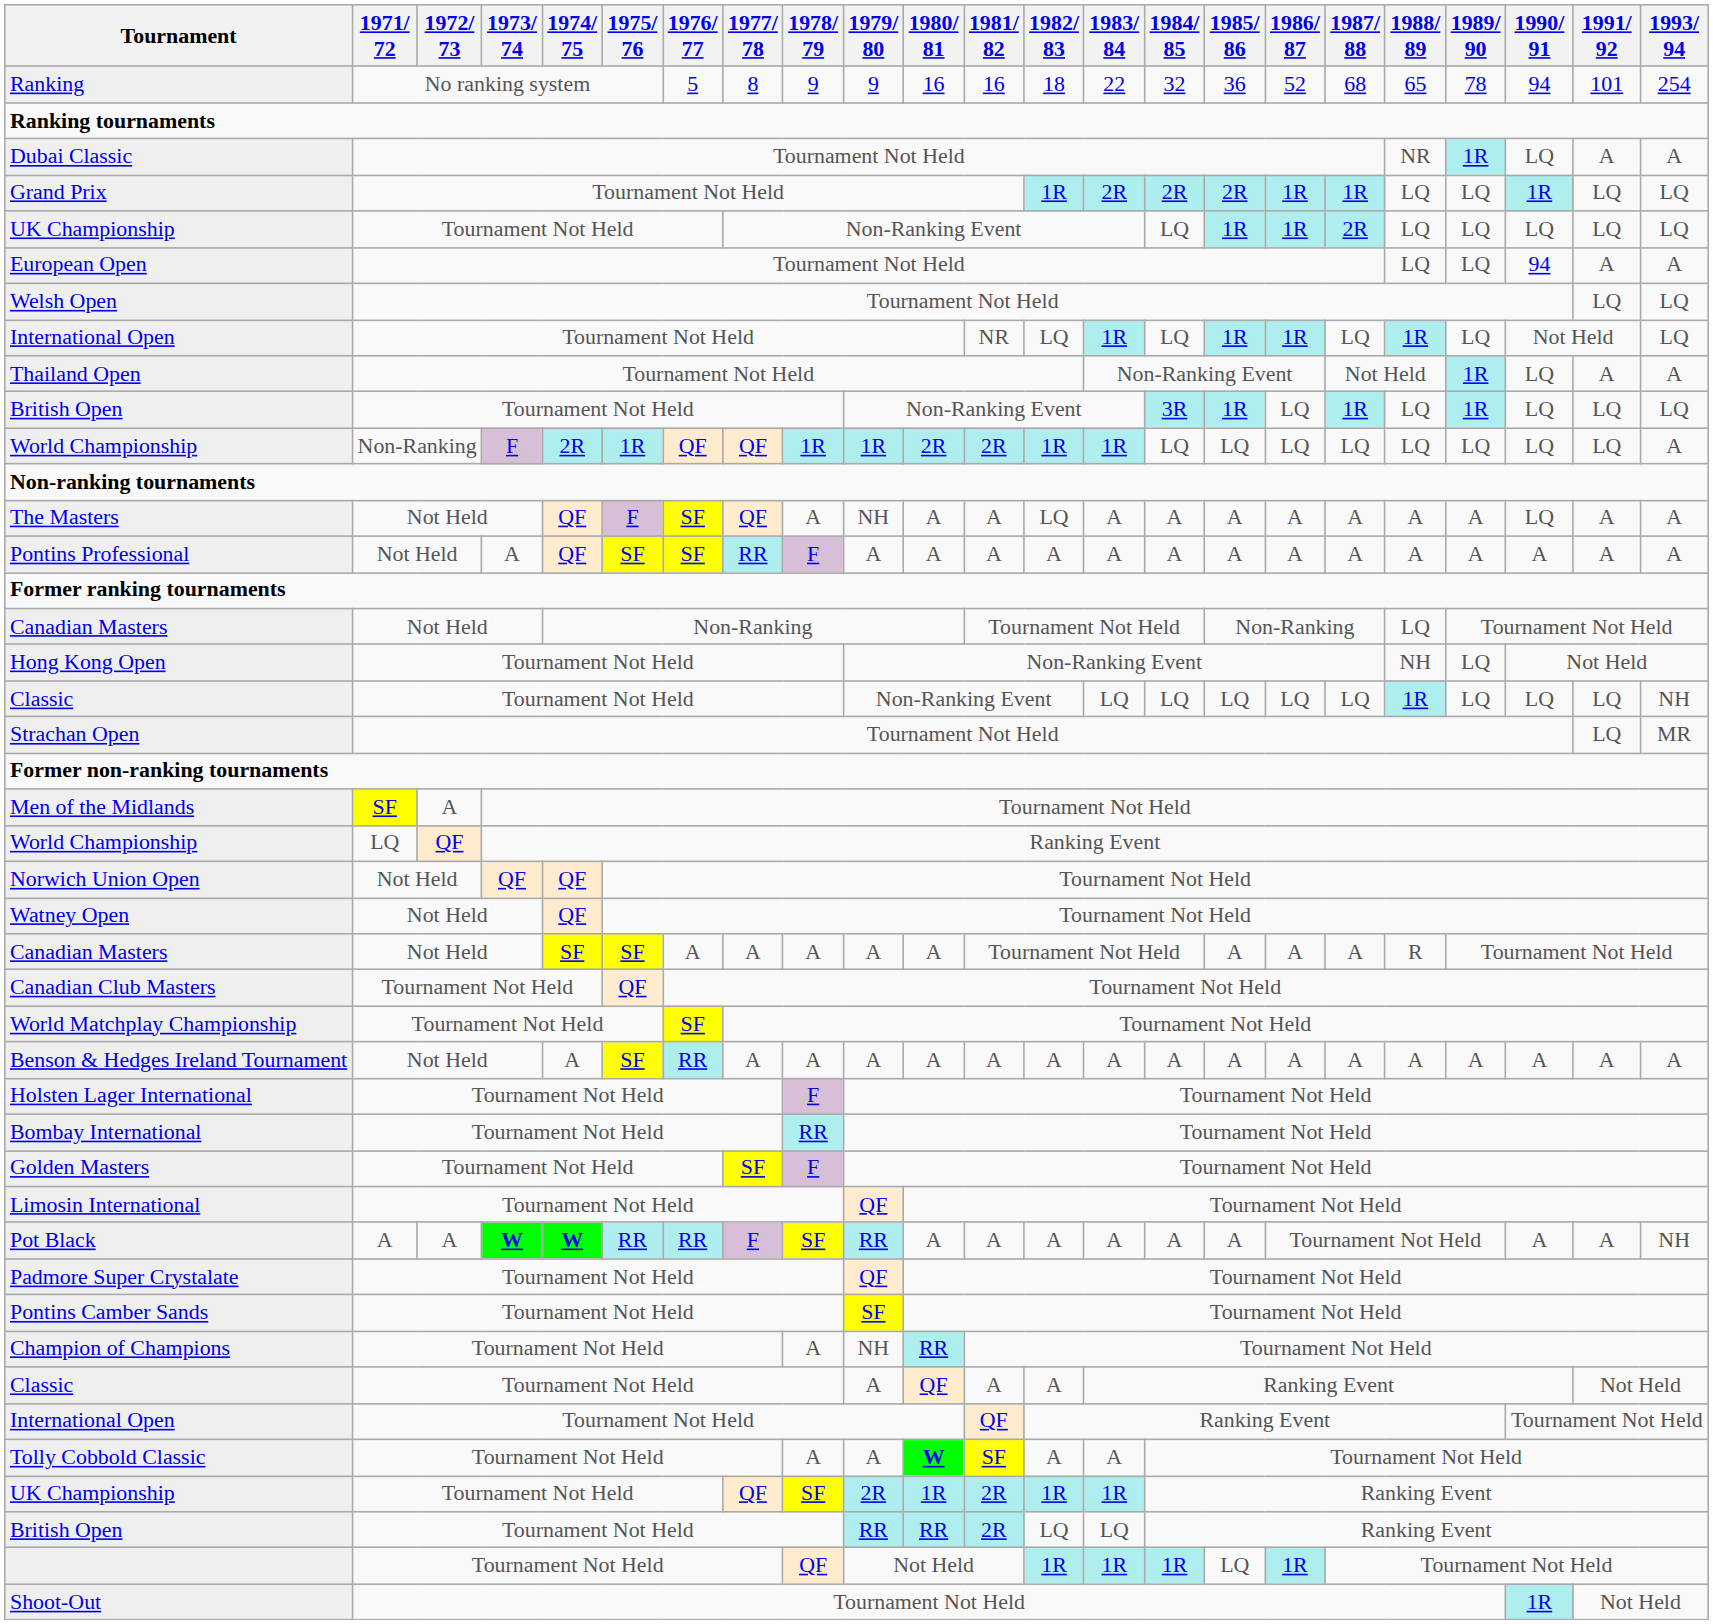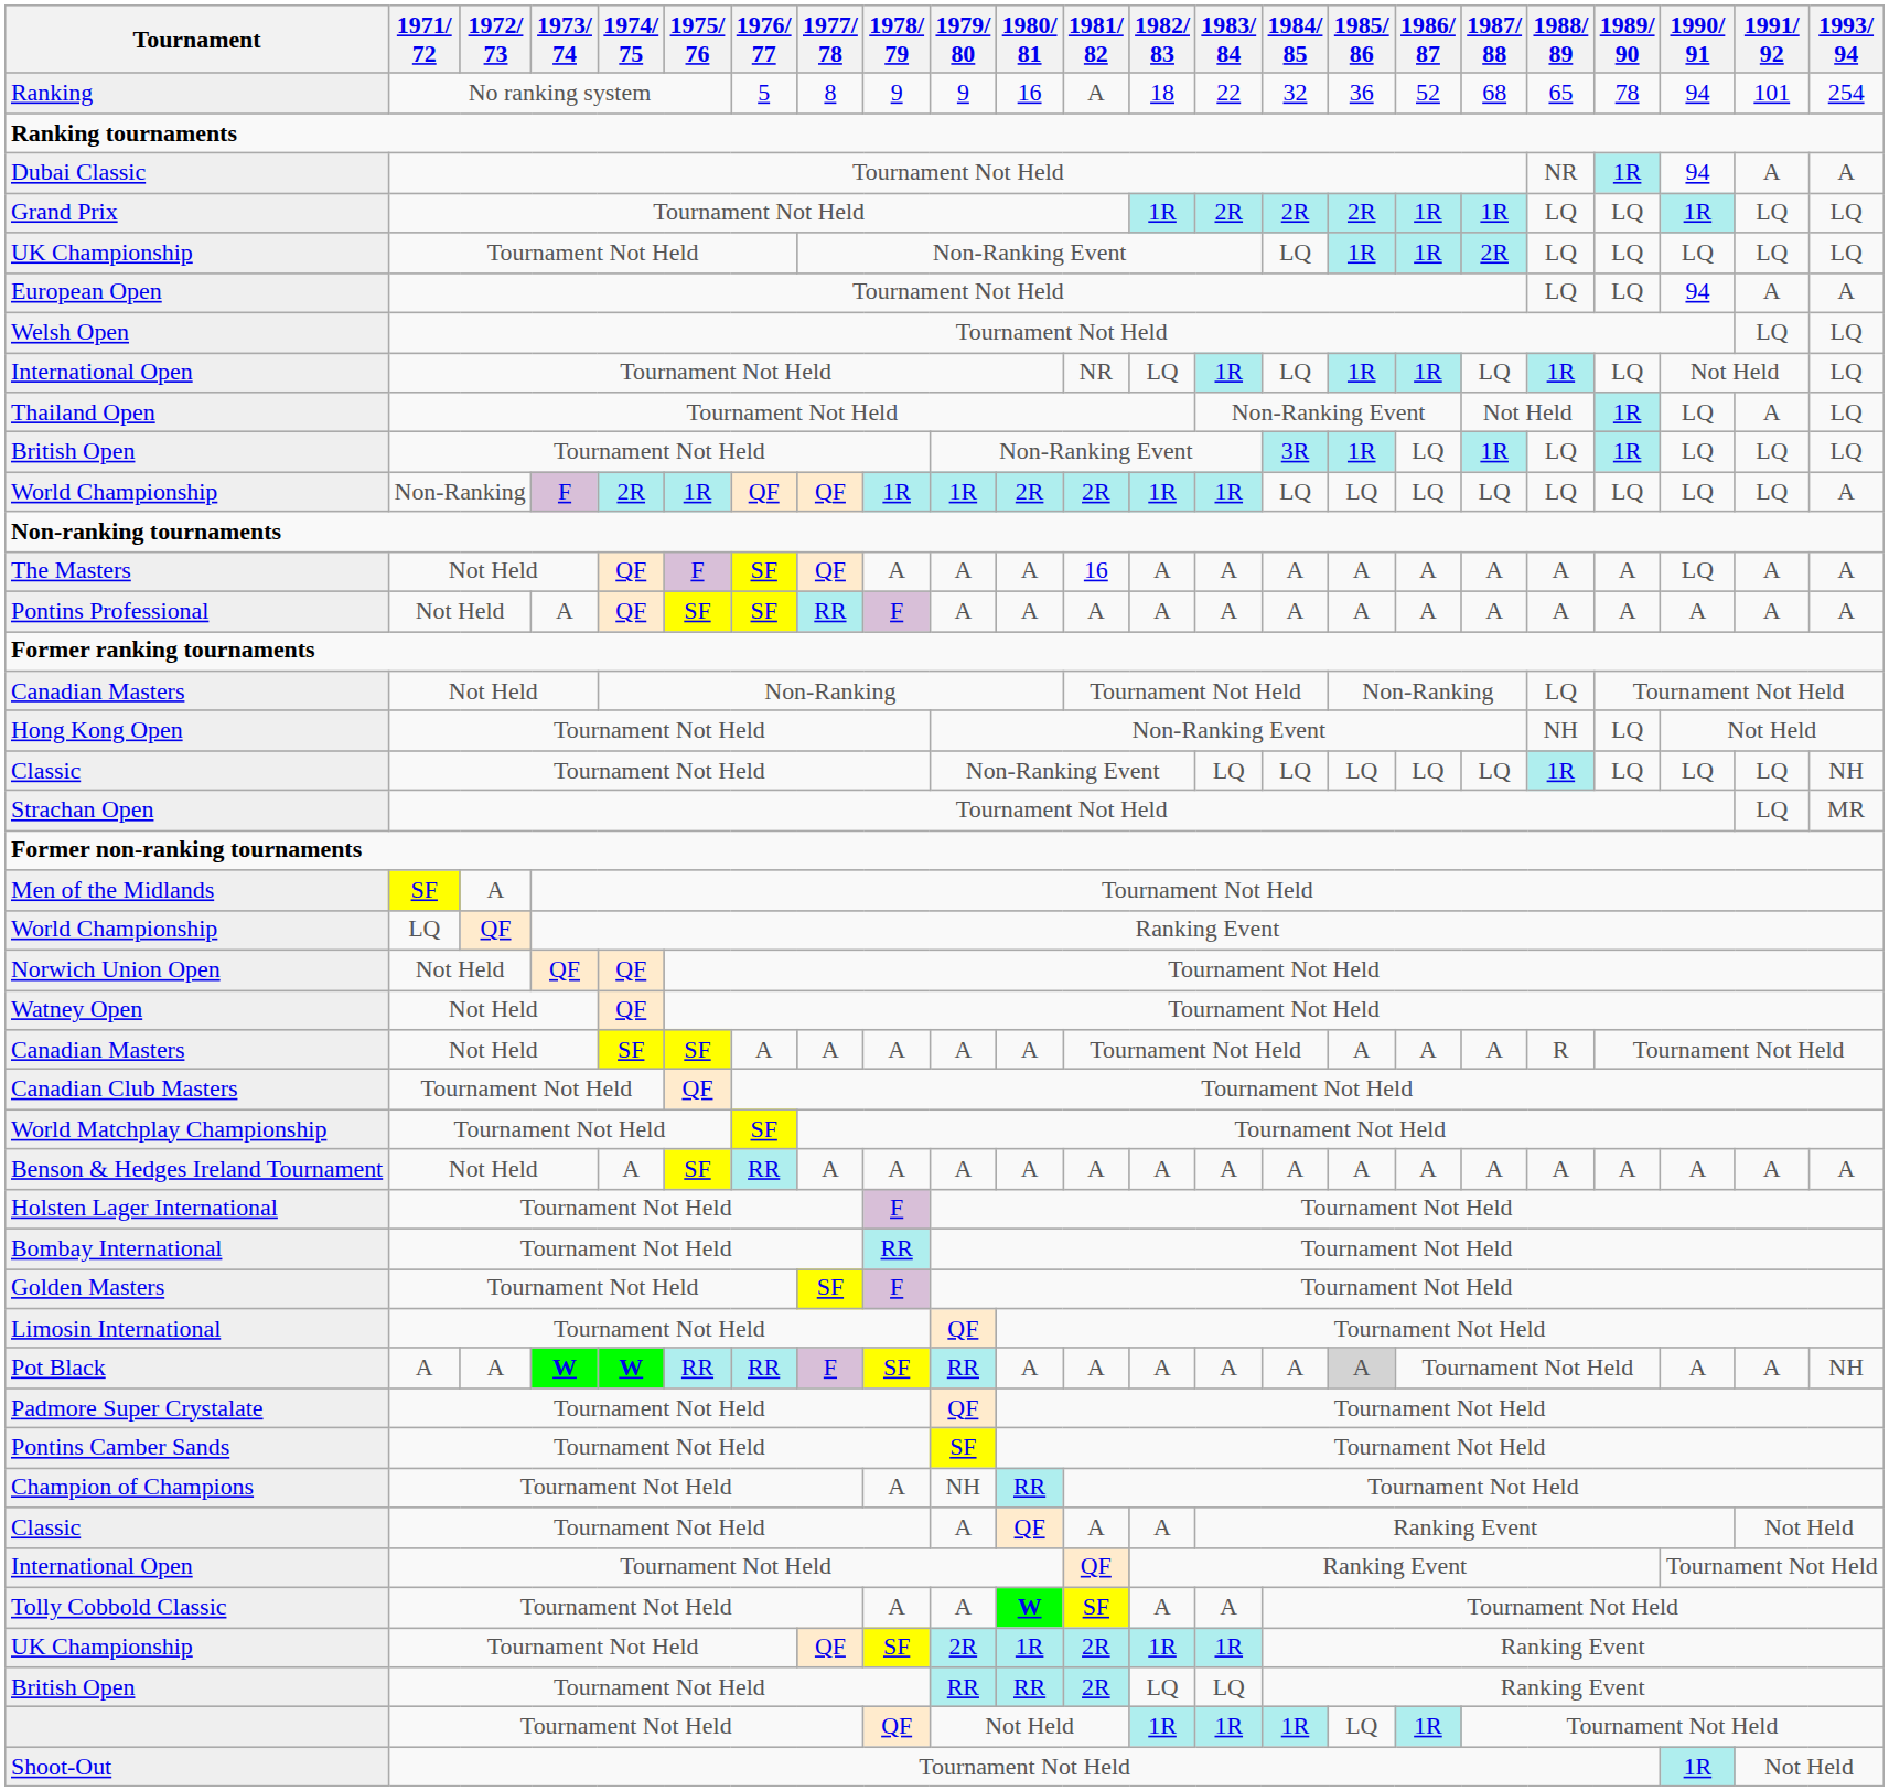Ranking | 1981/ 82: 16 -> A
Dubai Classic | 1990/ 91: LQ -> 94
Thailand Open | 1993/ 94: A -> LQ
The Masters | 1979/ 80: NH -> A
The Masters | 1981/ 82: A -> 16
The Masters | 1982/ 83: LQ -> A
Pot Black | 1985/ 86: no background -> lightgrey background
